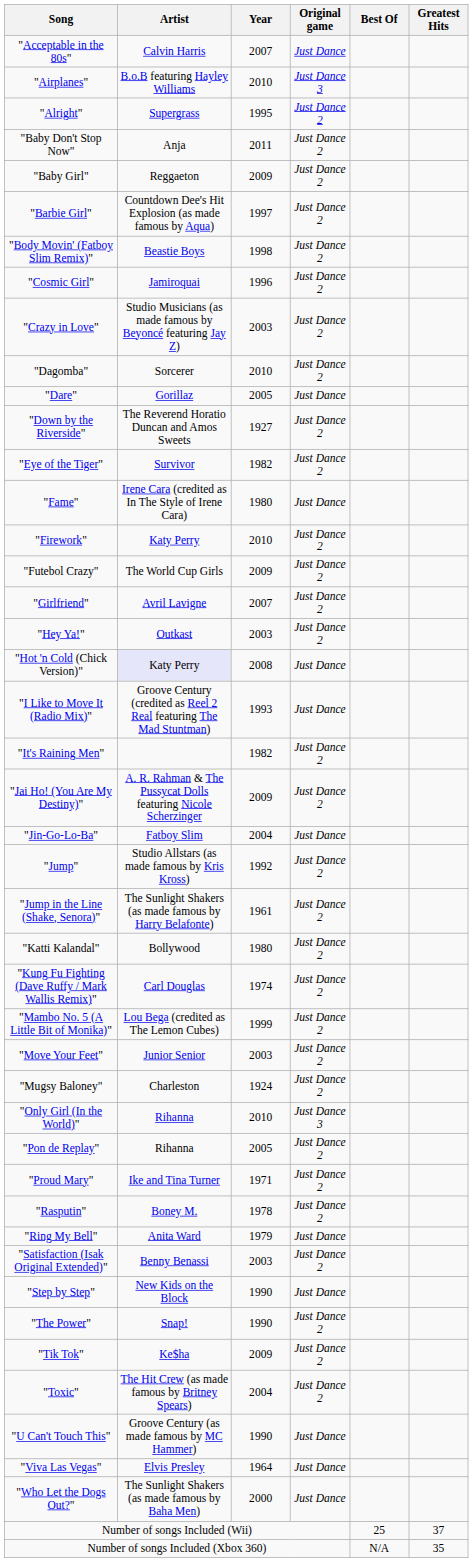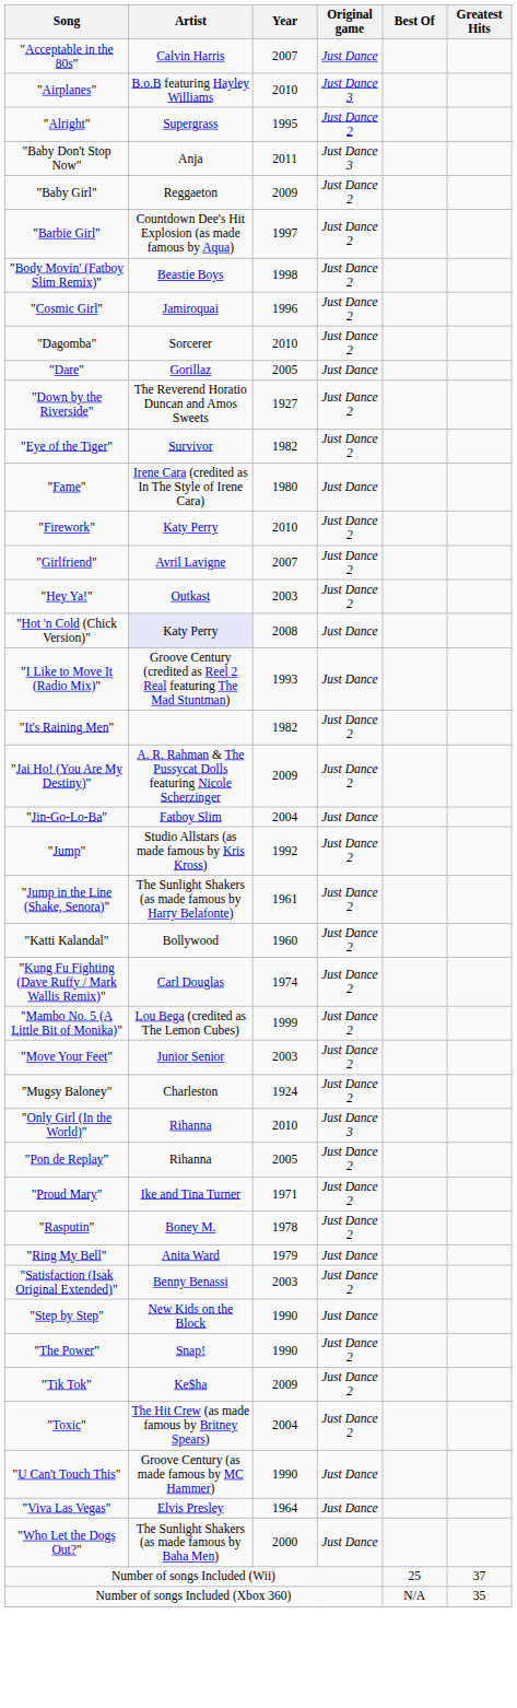"Baby Don't Stop Now" | Original game: Just Dance 2 -> Just Dance 3
- row: "Crazy in Love" | Studio Musicians (as made famous by Beyoncé featuring Jay Z) | 2003 | Just Dance 2
- row: "Futebol Crazy" | The World Cup Girls | 2009 | Just Dance 2
"Katti Kalandal" | Year: 1980 -> 1960
